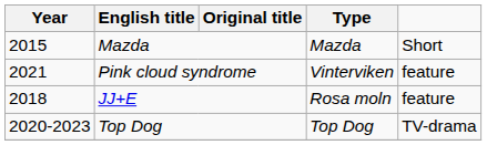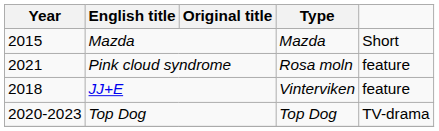Pink cloud syndrome | Type: Vinterviken -> Rosa moln
JJ+E | Type: Rosa moln -> Vinterviken
